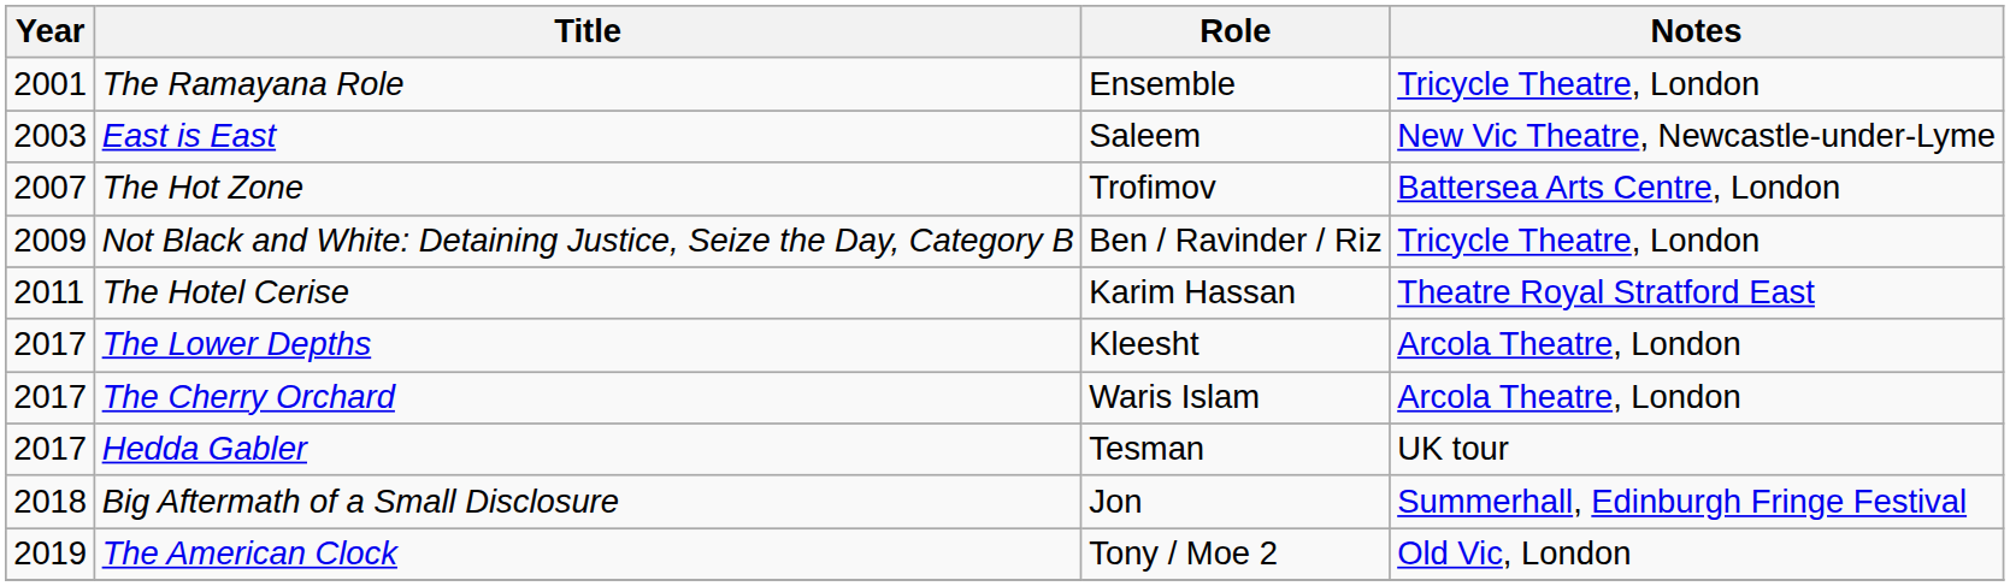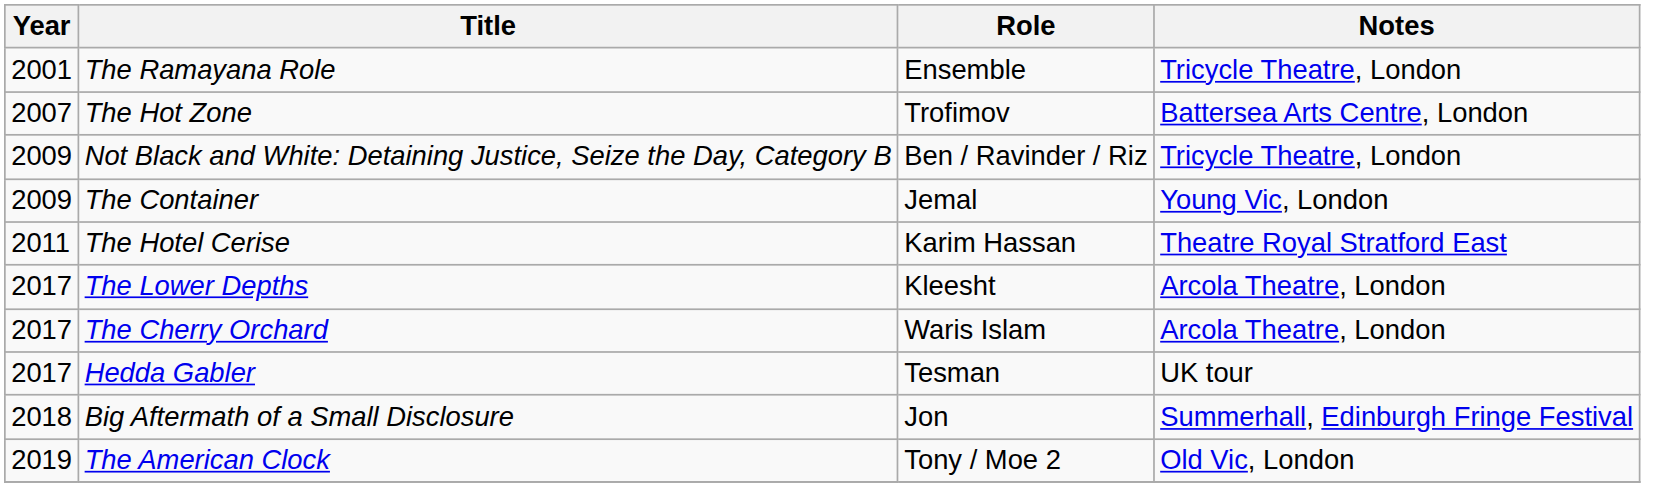- row: 2003 | East is East | Saleem | New Vic Theatre, Newcastle-under-Lyme
+ row: 2009 | The Container | Jemal | Young Vic, London
